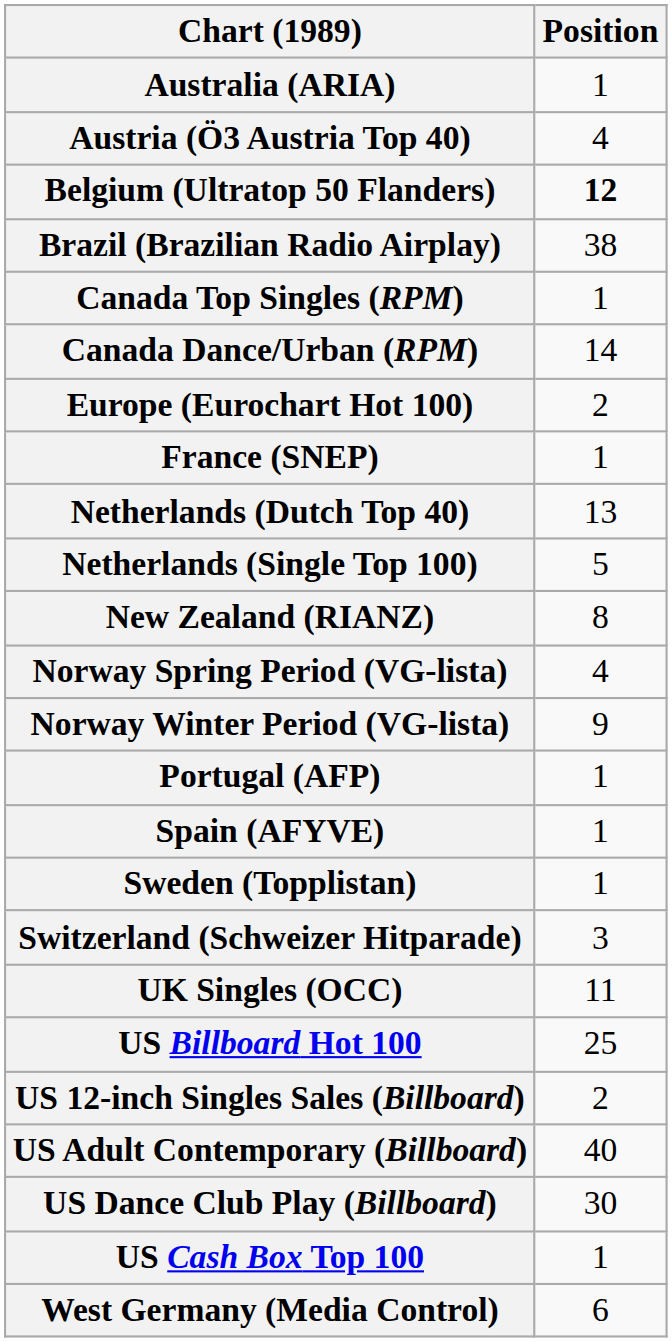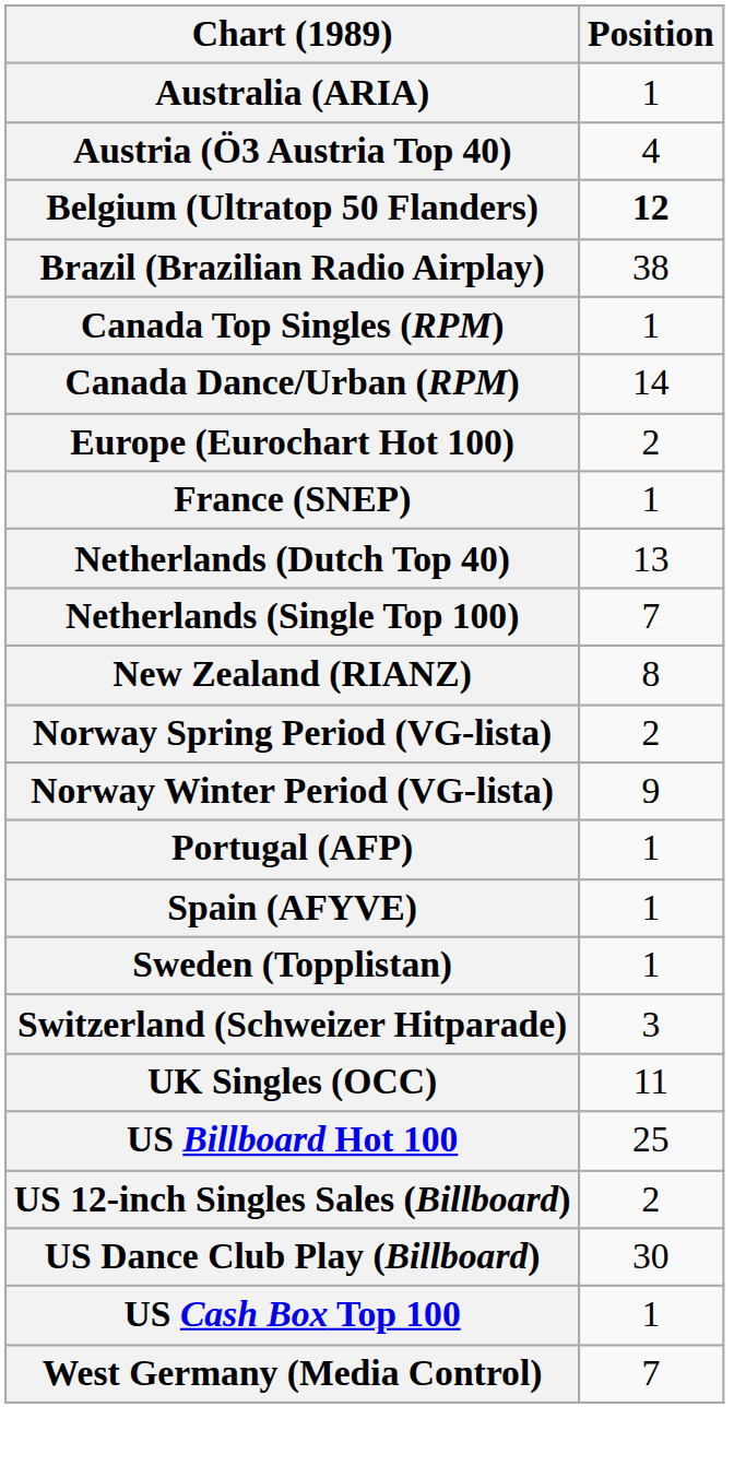Netherlands (Single Top 100) | Position: 5 -> 7
Norway Spring Period (VG-lista) | Position: 4 -> 2
- row: US Adult Contemporary (Billboard) | 40
West Germany (Media Control) | Position: 6 -> 7
